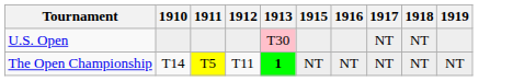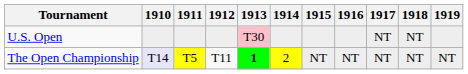+ column: 1914 | 2
The Open Championship | 1910: no background -> lavender background
